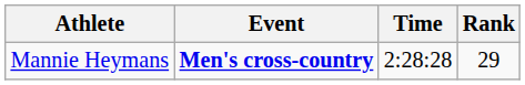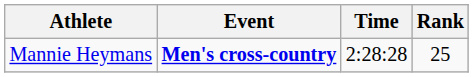Mannie Heymans | Rank: 29 -> 25
